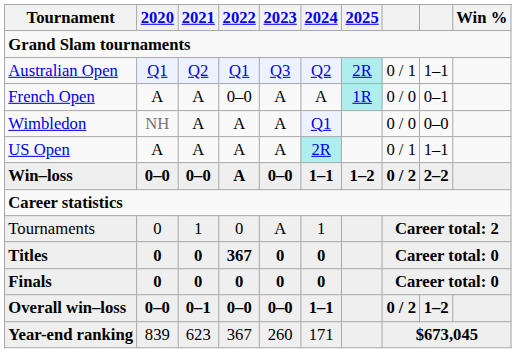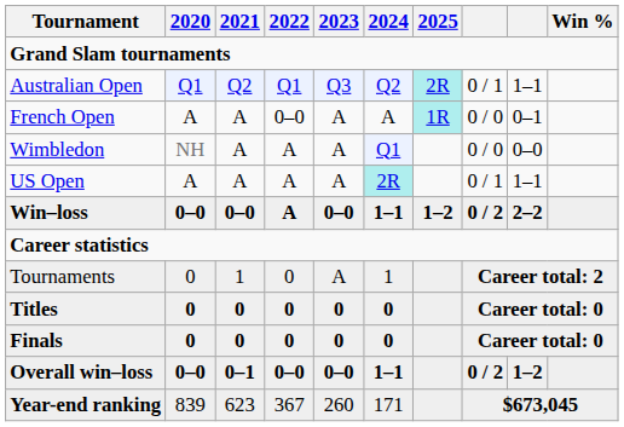Titles | 2022: 367 -> 0
